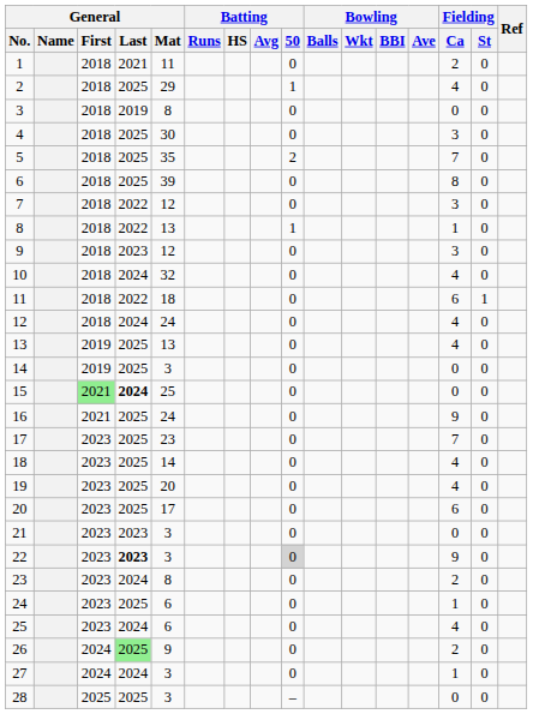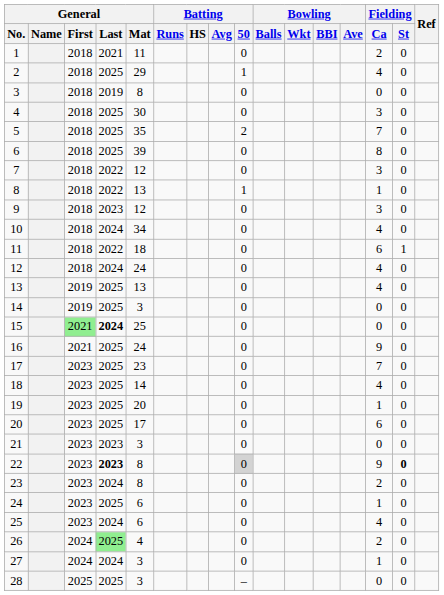10 | General / Mat: 32 -> 34
19 | Fielding / Ca: 4 -> 1
22 | General / Mat: 3 -> 8
22 | Fielding / St: normal -> bold
26 | General / Mat: 9 -> 4
